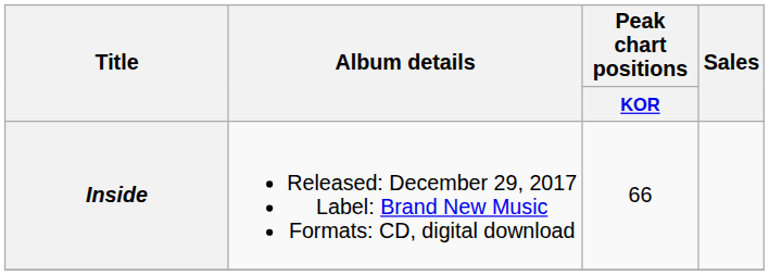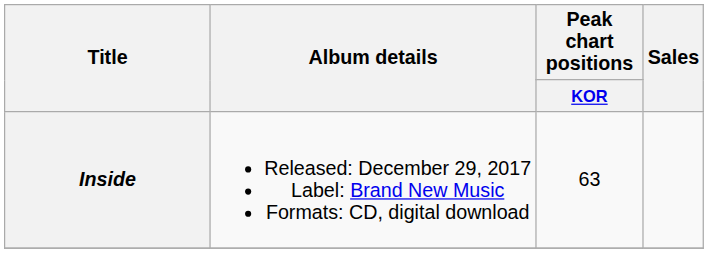Inside | Peak chart positions / KOR: 66 -> 63
